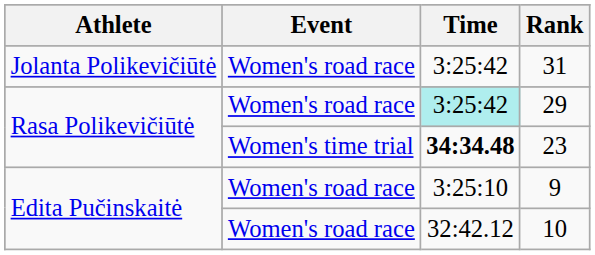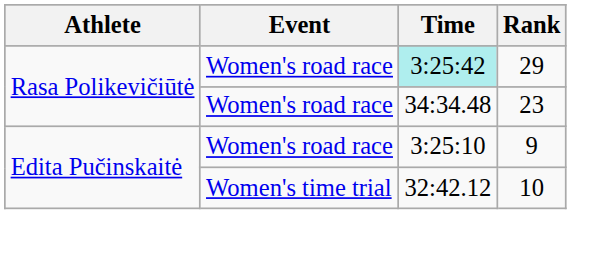- row: Jolanta Polikevičiūtė | Women's road race | 3:25:42 | 31
23 | Event: Women's time trial -> Women's road race
23 | Time: bold -> normal
10 | Event: Women's road race -> Women's time trial
